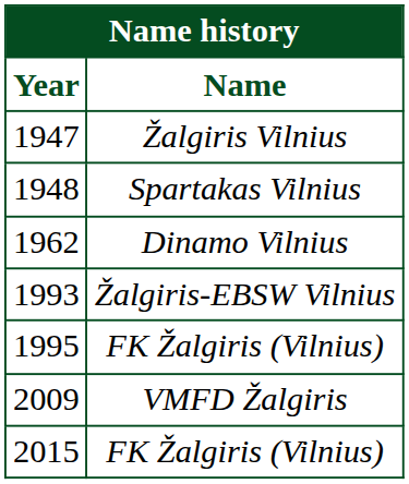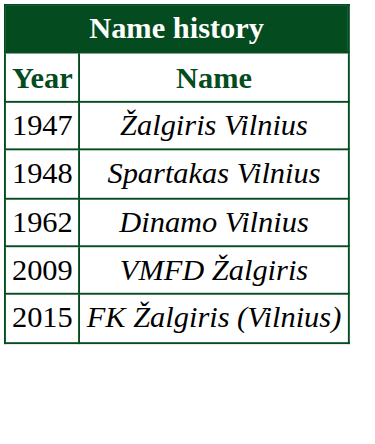- row: 1993 | Žalgiris-EBSW Vilnius
- row: 1995 | FK Žalgiris (Vilnius)
